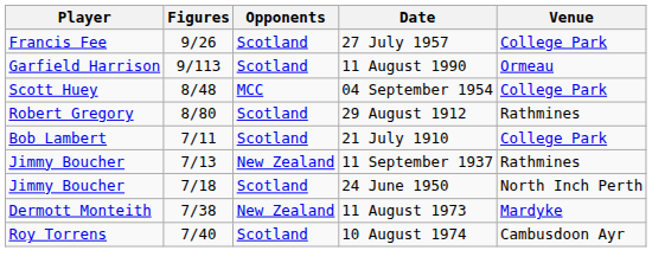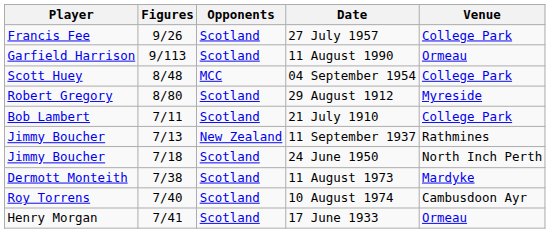29 August 1912 | Venue: Rathmines -> Myreside
11 August 1973 | Opponents: New Zealand -> Scotland
+ row: Henry Morgan | 7/41 | Scotland | 17 June 1933 | Ormeau
